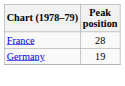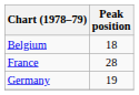+ row: Belgium | 18
